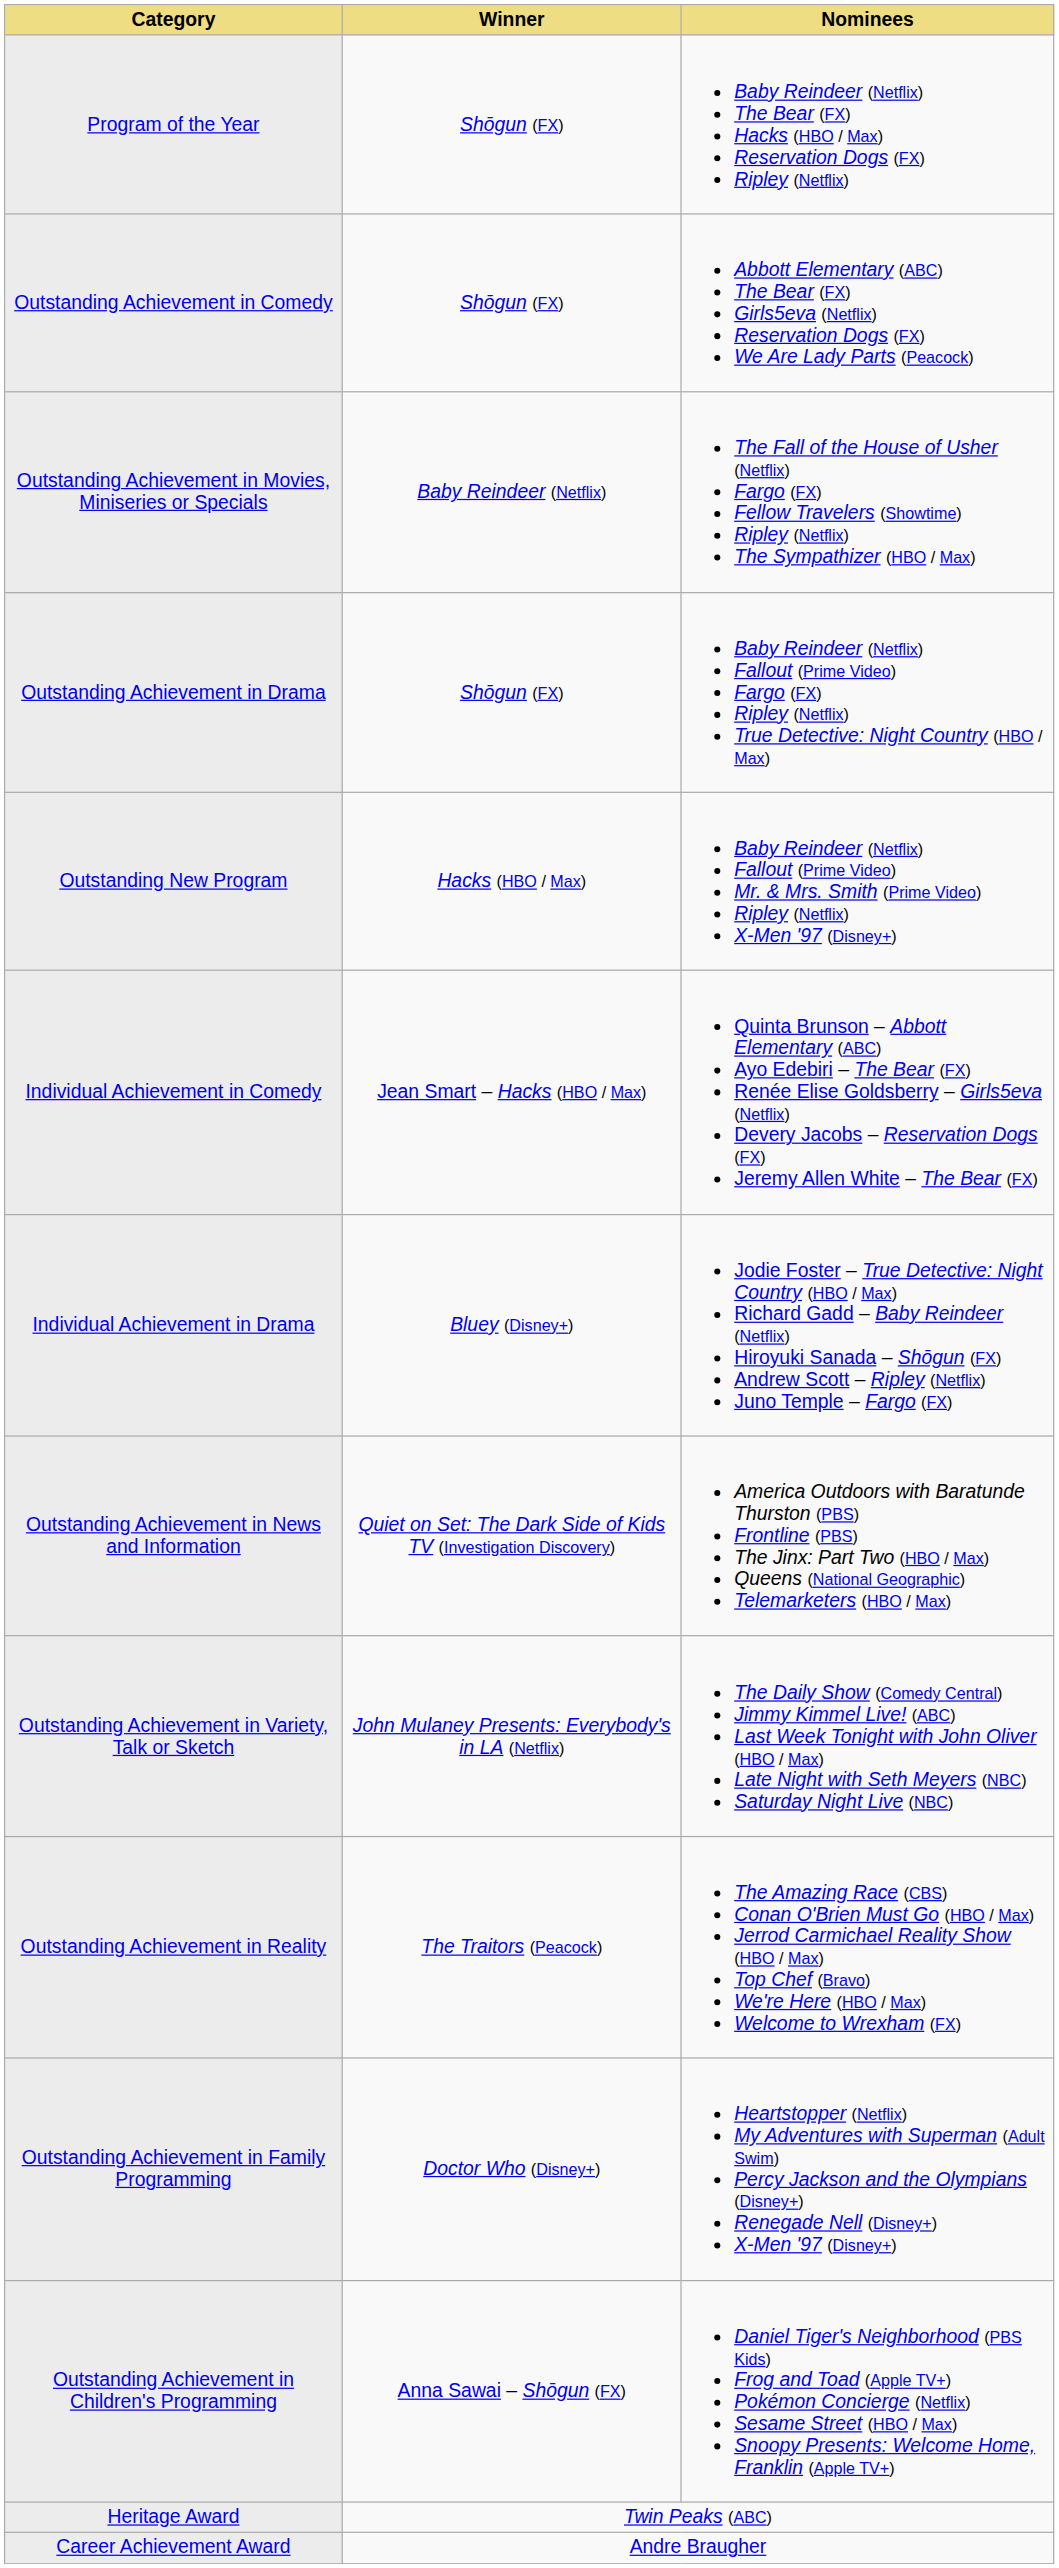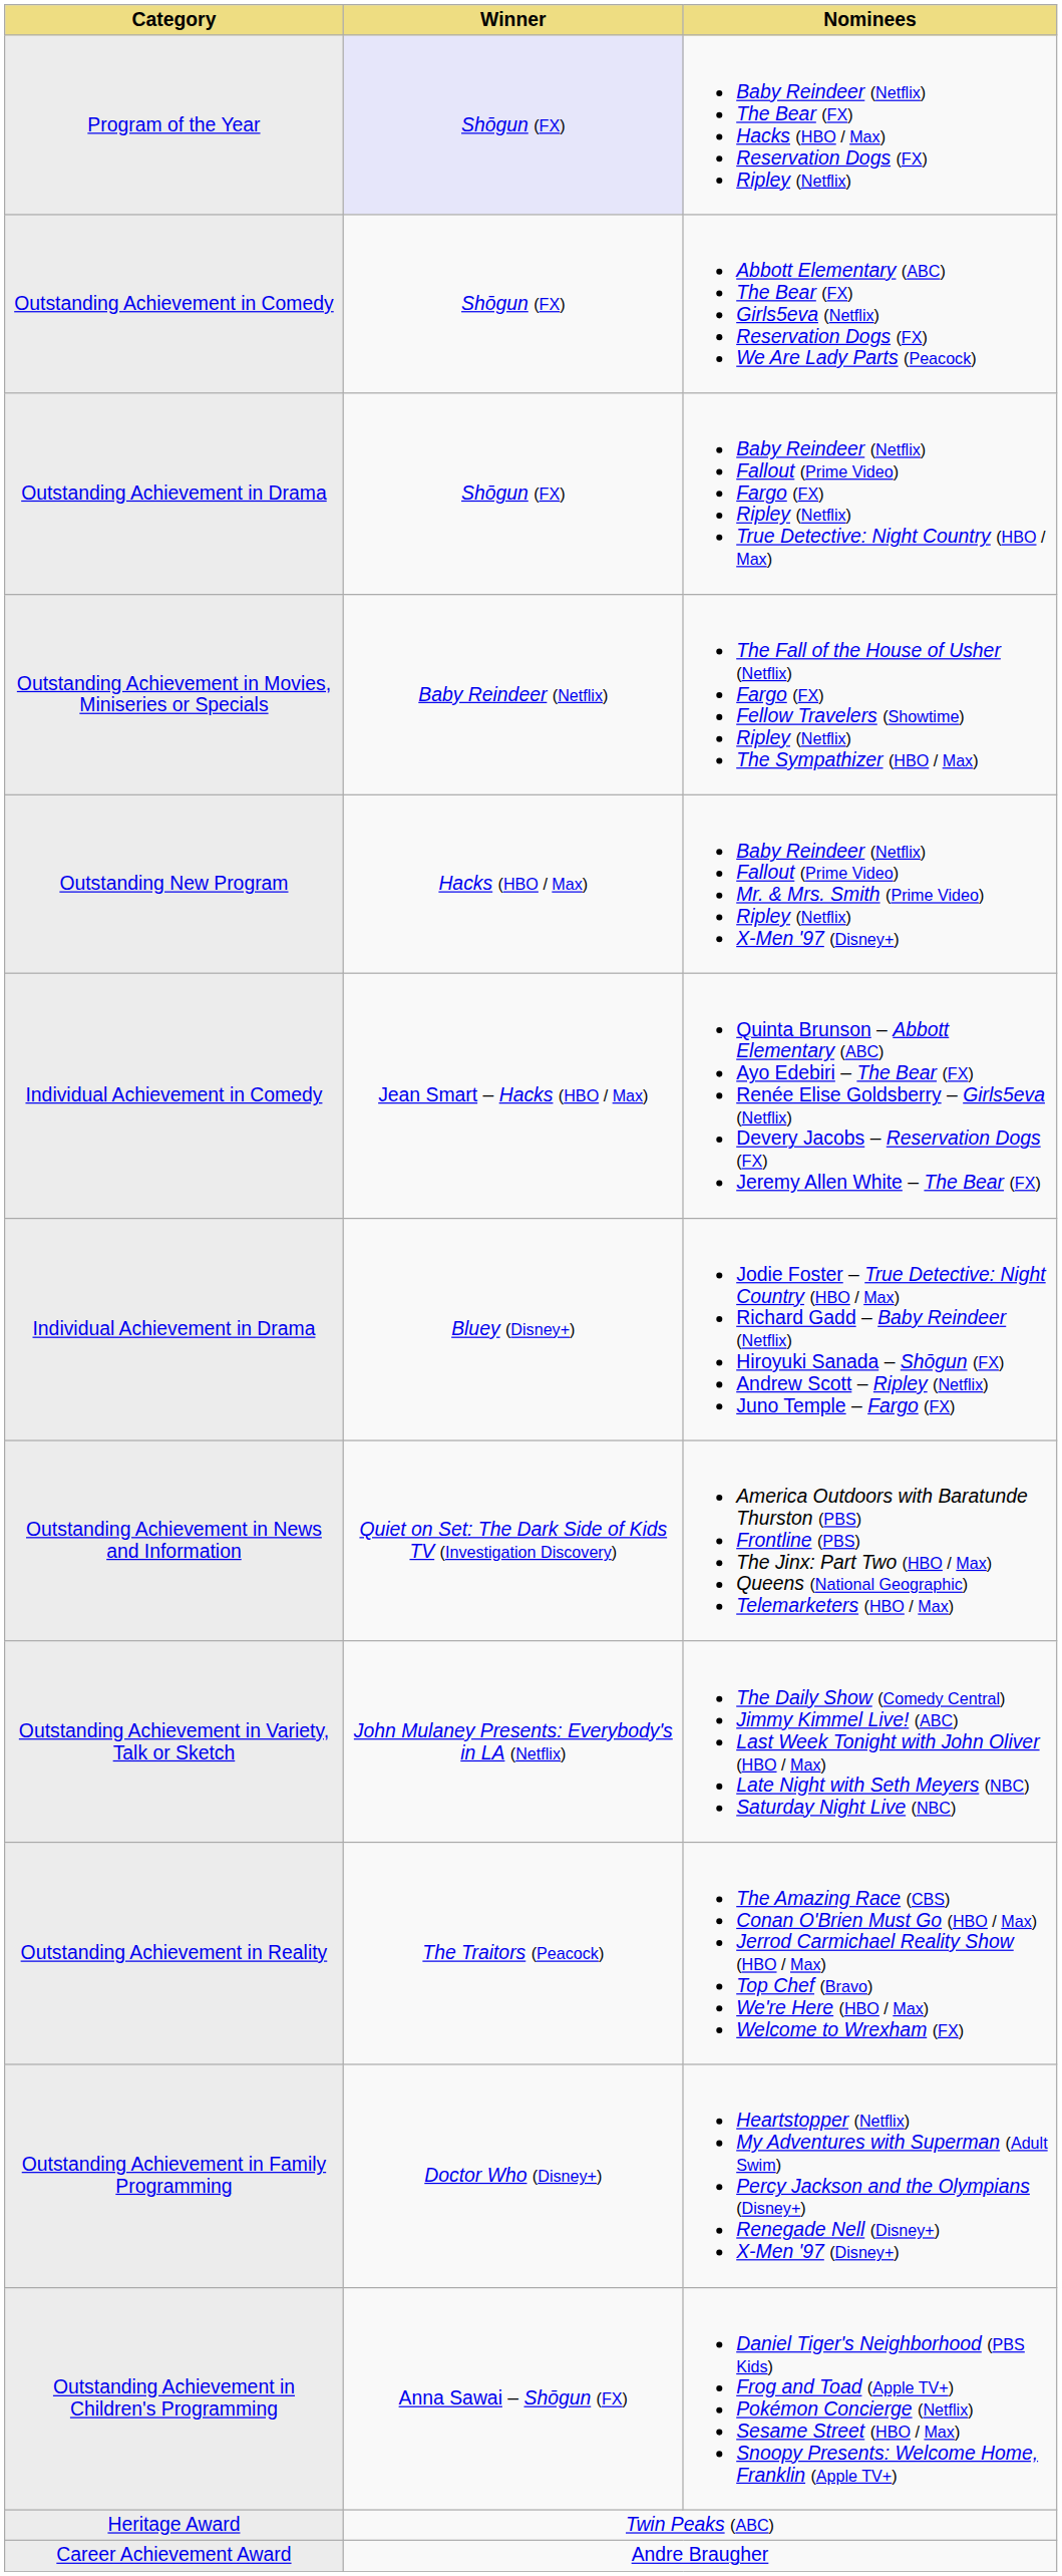Program of the Year | Winner: no background -> lavender background
rows swapped: Outstanding Achievement in Drama <-> Outstanding Achievement in Movies, Miniseries or Specials
